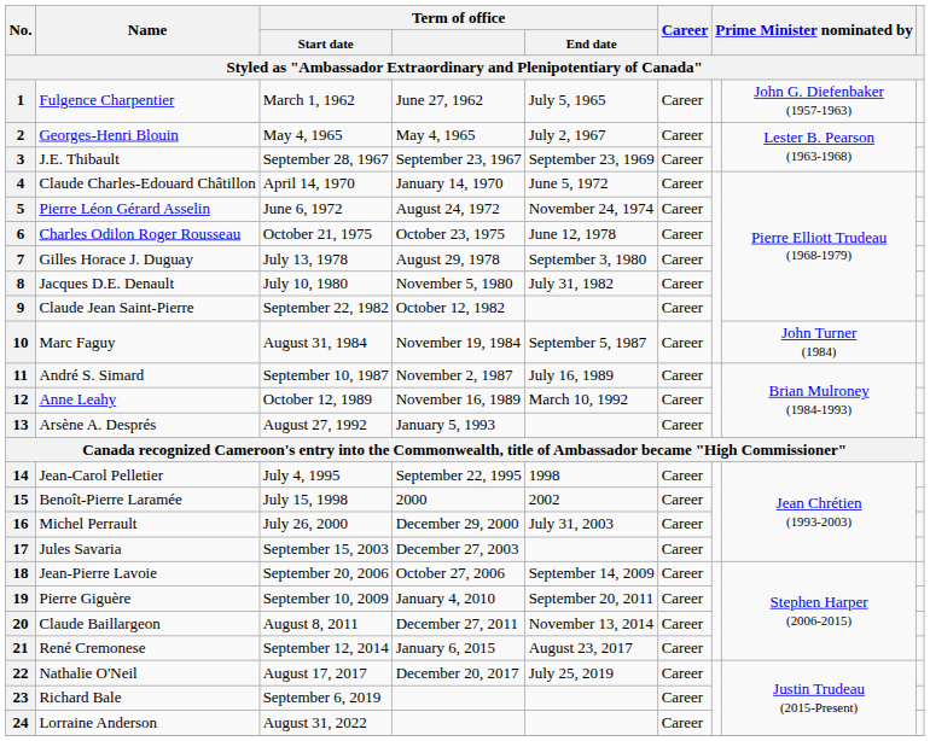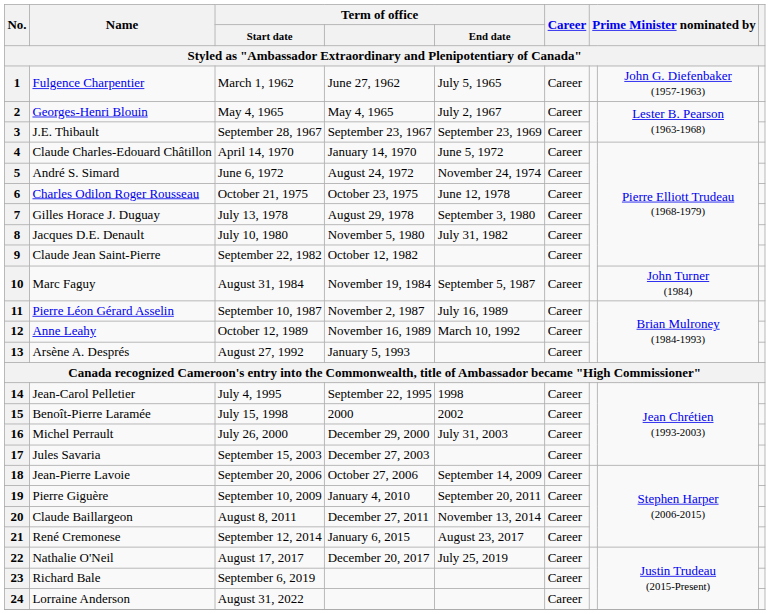5 | Name: Pierre Léon Gérard Asselin -> André S. Simard
11 | Name: André S. Simard -> Pierre Léon Gérard Asselin
